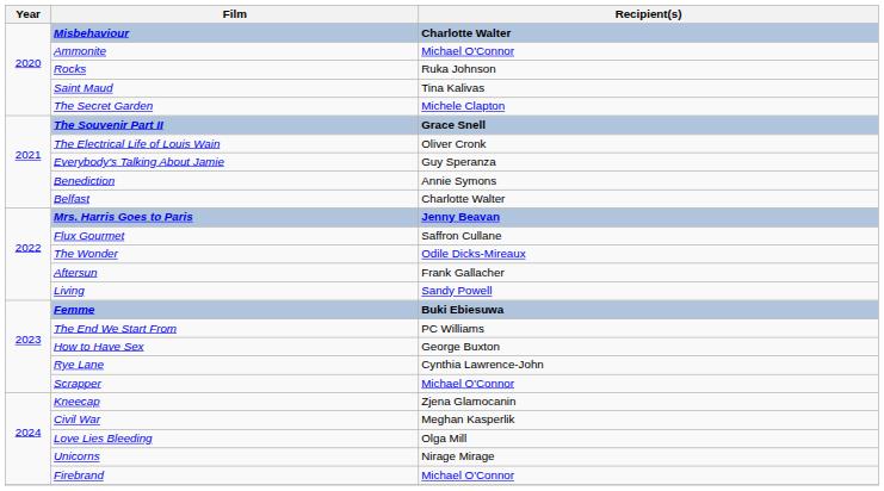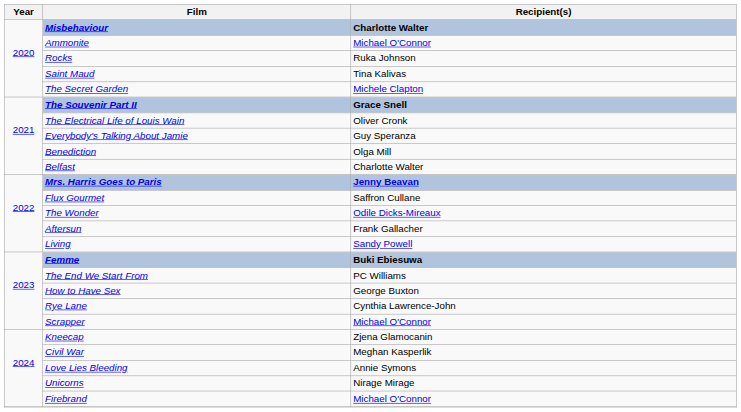Benediction | Recipient(s): Annie Symons -> Olga Mill
Love Lies Bleeding | Recipient(s): Olga Mill -> Annie Symons
